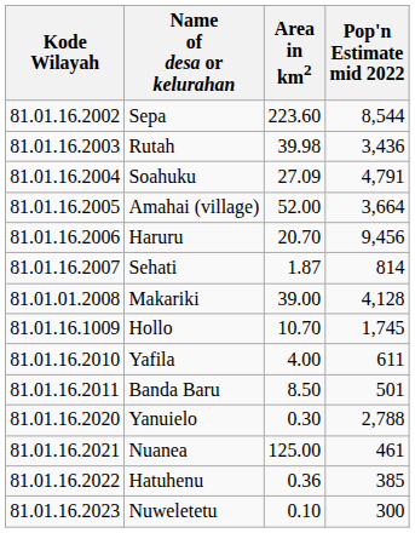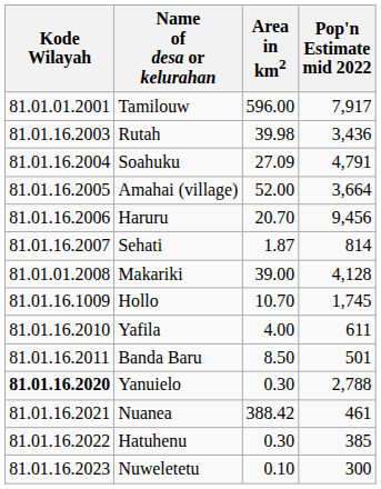+ row: 81.01.01.2001 | Tamilouw | 596.00 | 7,917
- row: 81.01.16.2002 | Sepa | 223.60 | 8,544
Yanuielo | Kode Wilayah: normal -> bold
Nuanea | Area in km2: 125.00 -> 388.42
Hatuhenu | Area in km2: 0.36 -> 0.30
